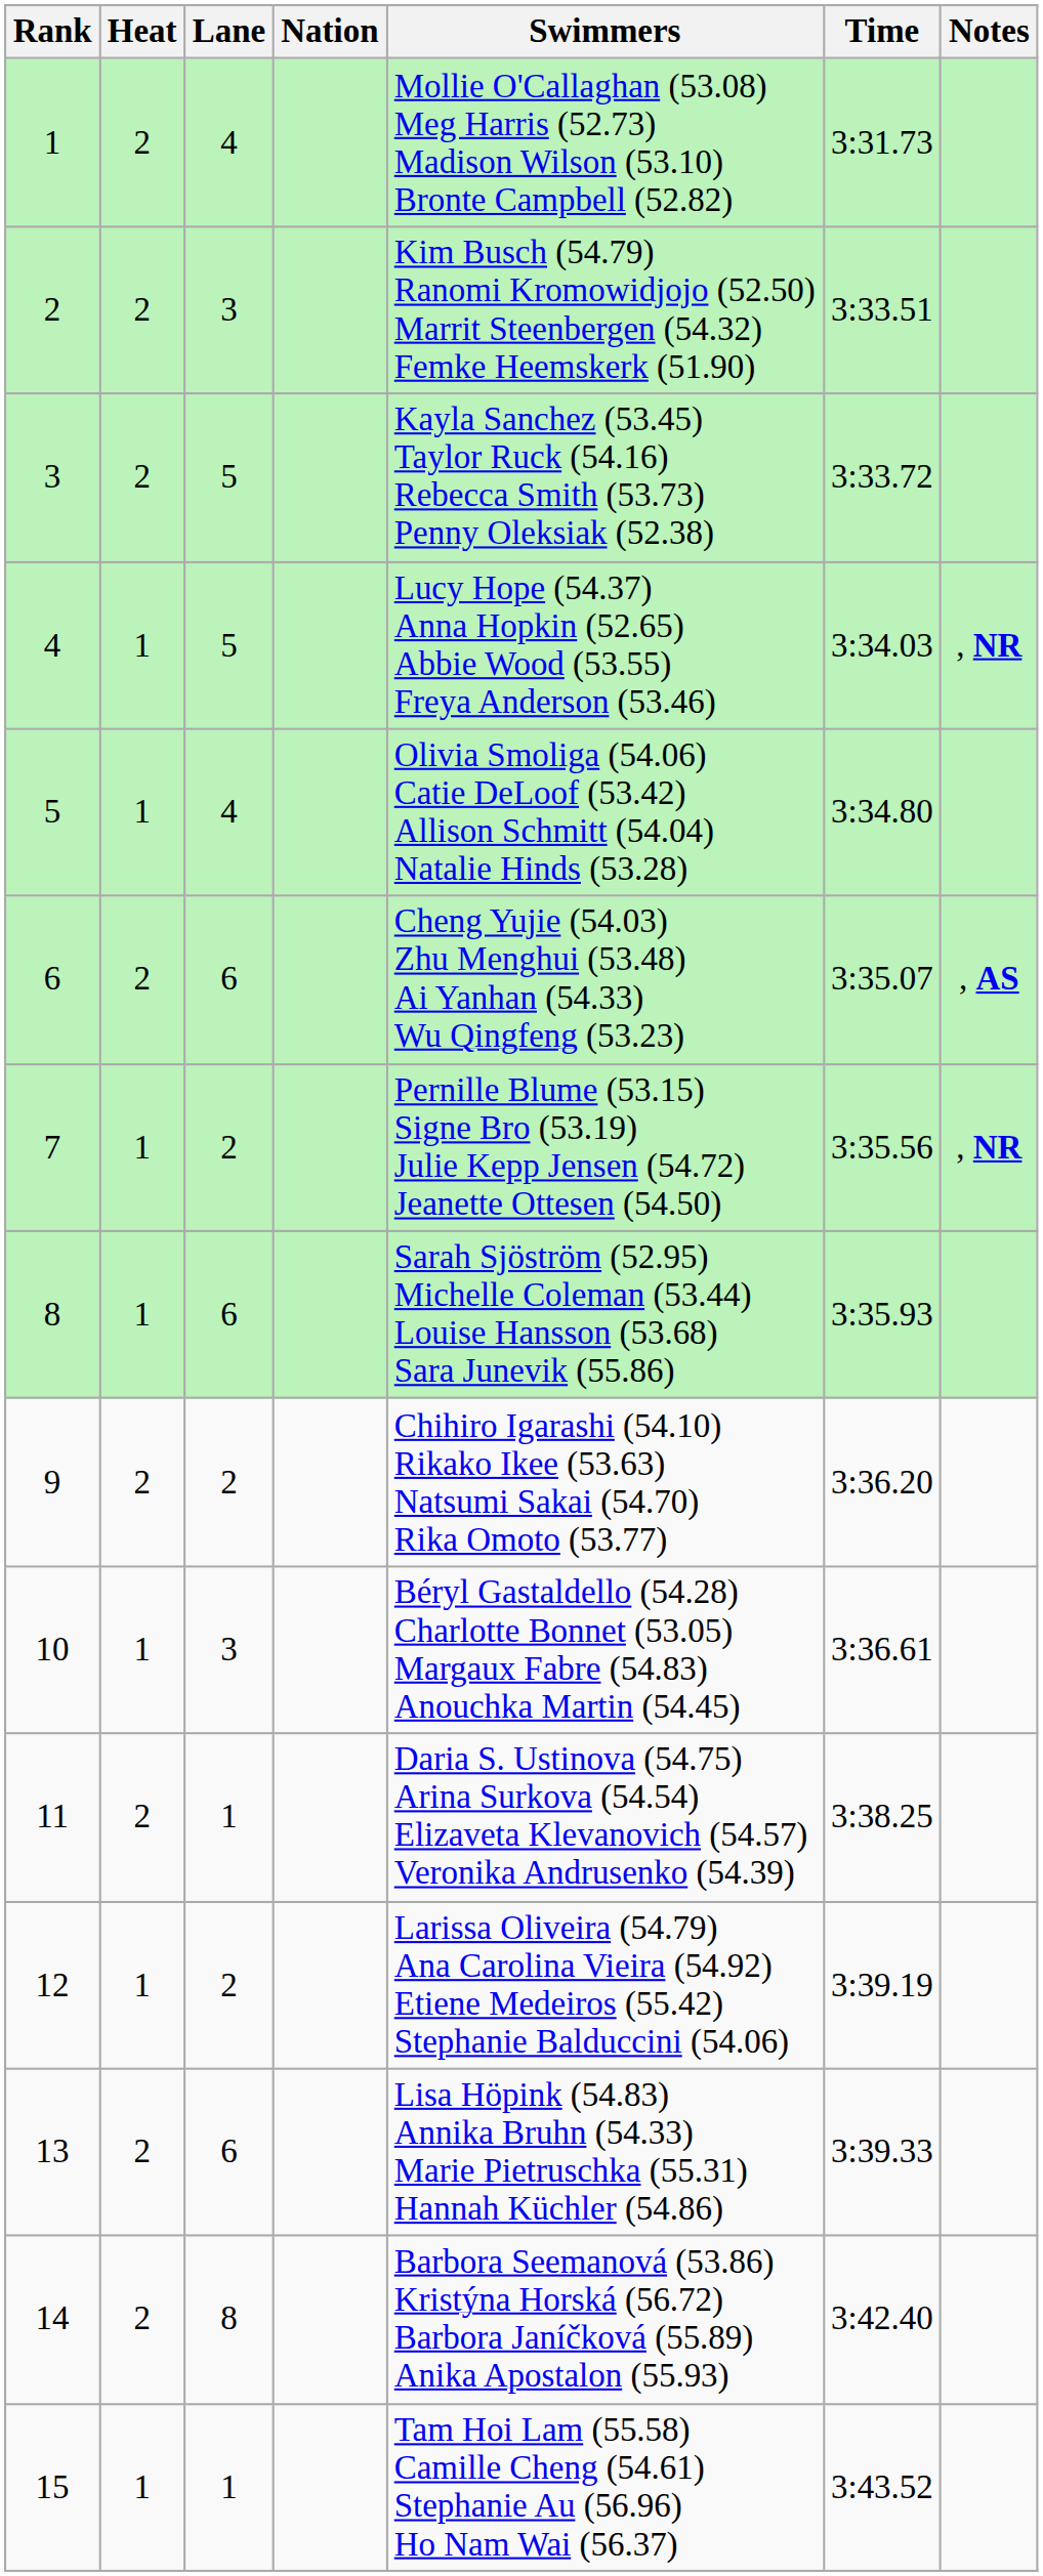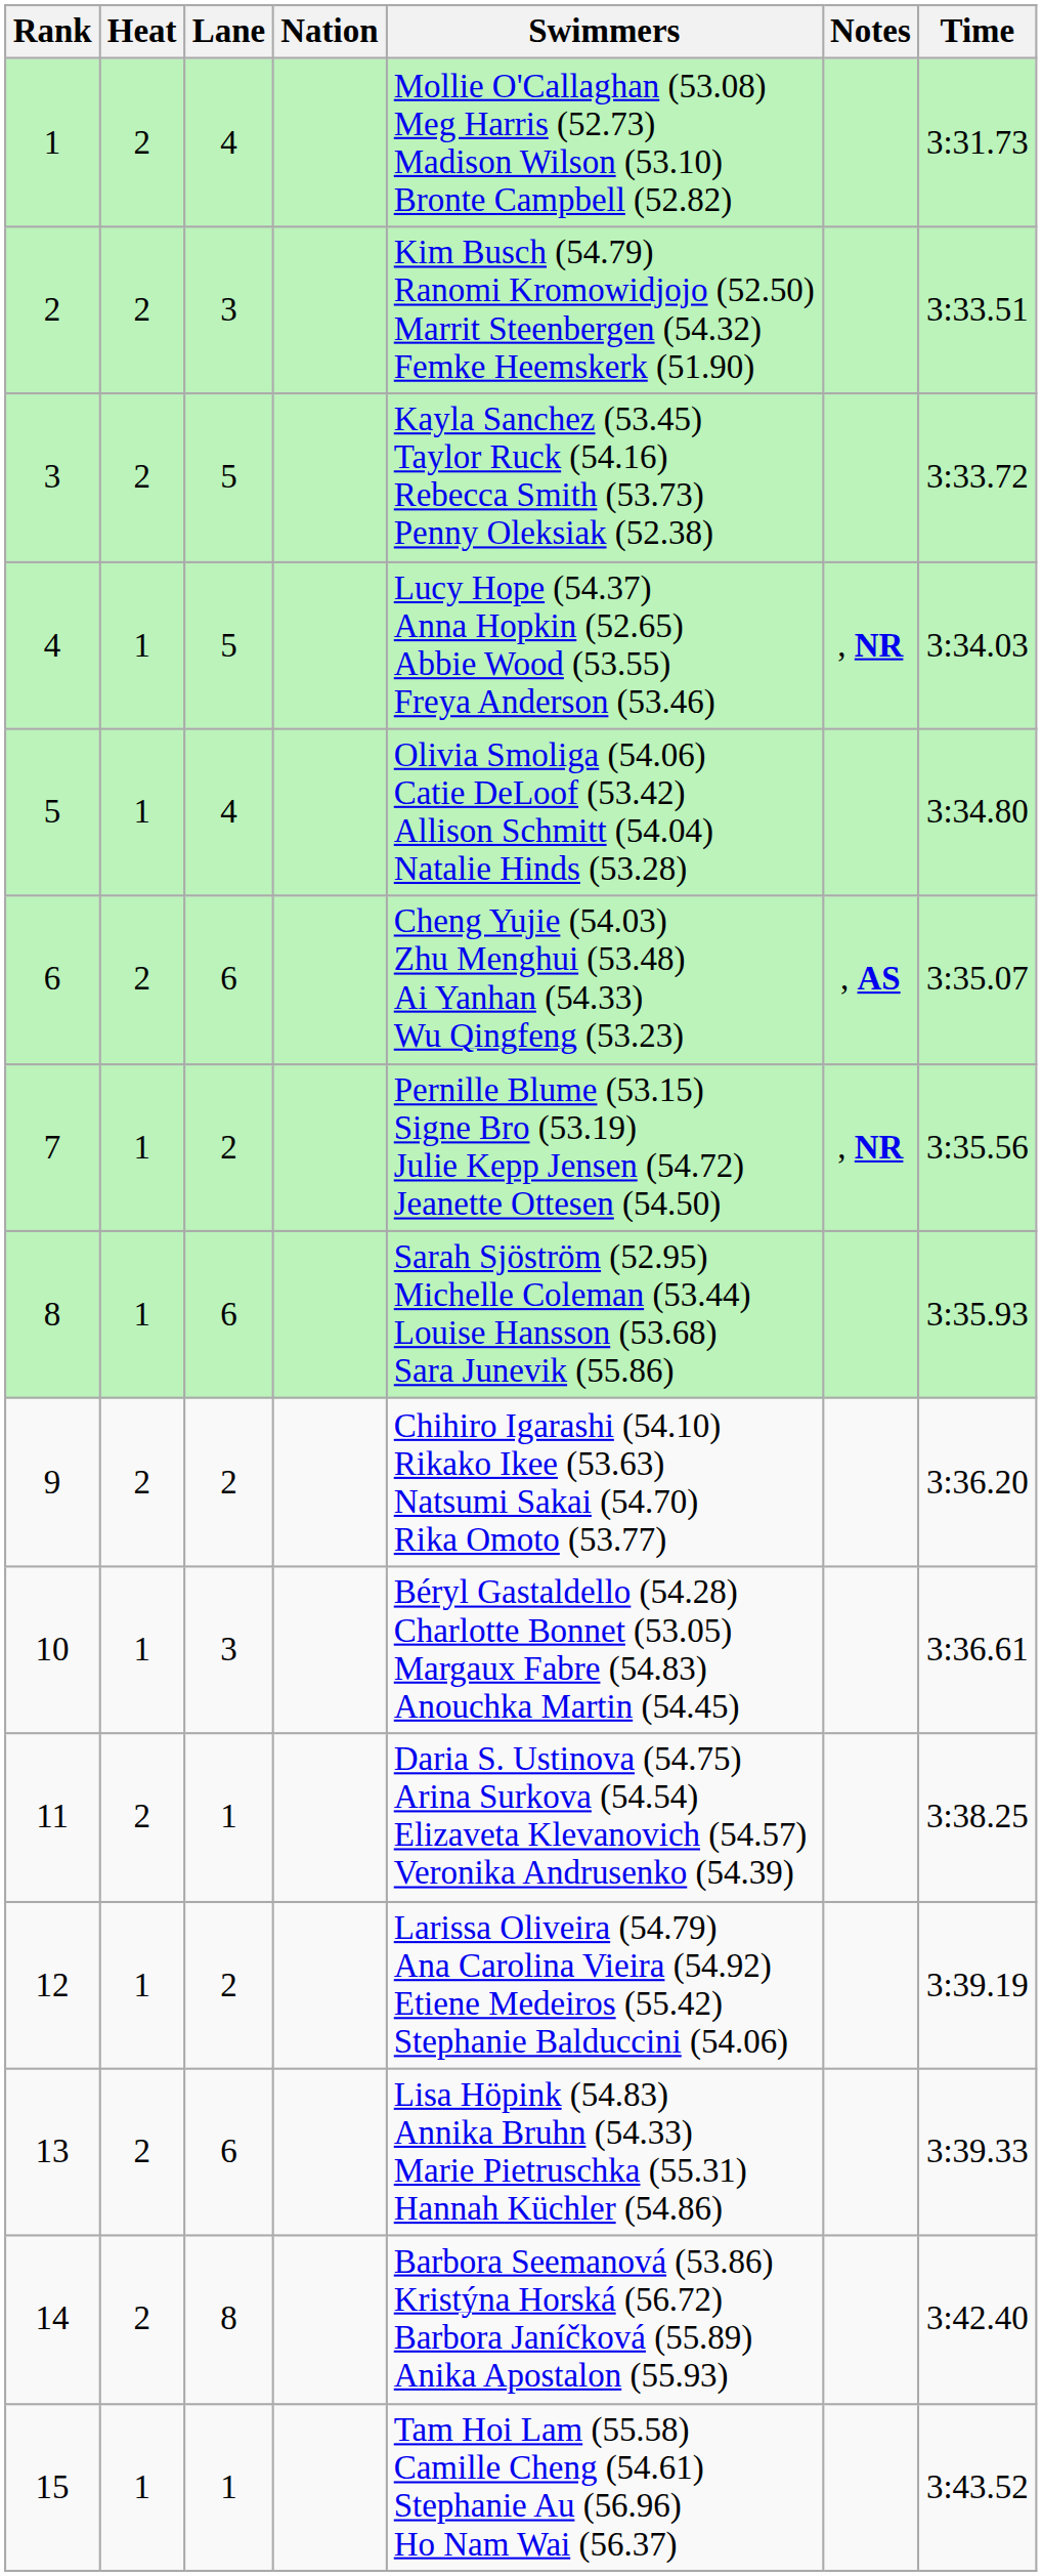columns swapped: Time <-> Notes
